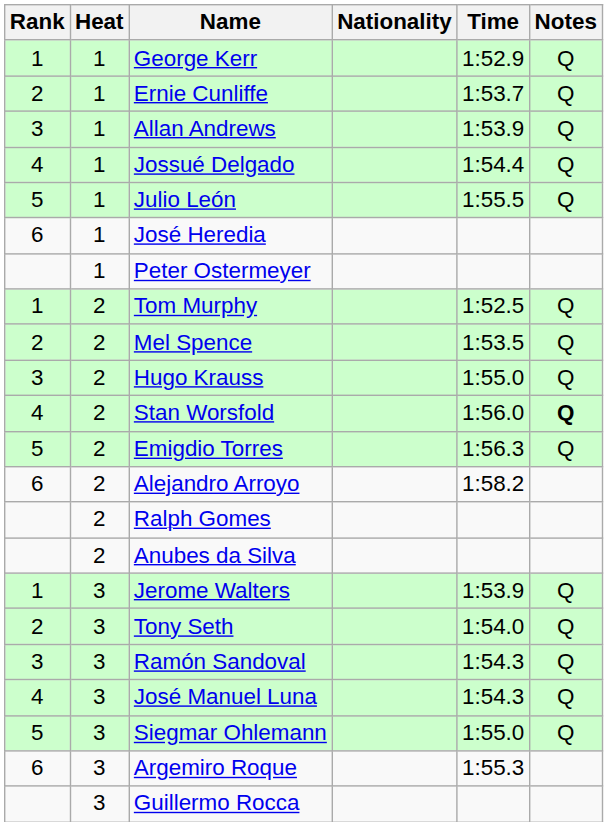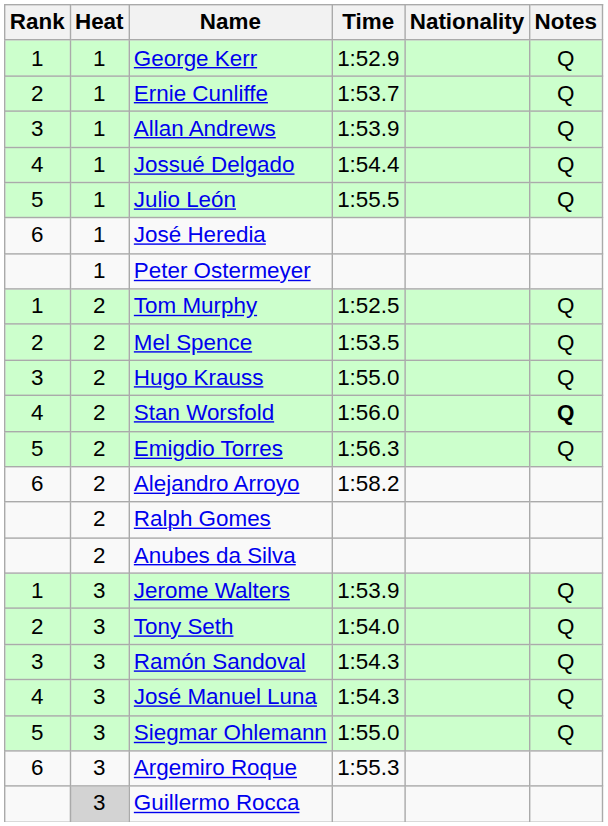columns swapped: Nationality <-> Time
Guillermo Rocca | Heat: no background -> lightgrey background
